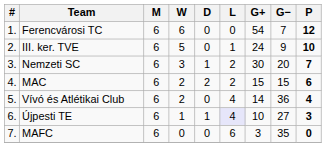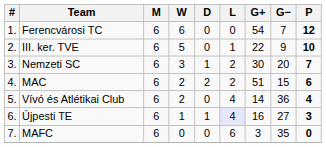III. ker. TVE | G+: 24 -> 22
MAC | G+: 15 -> 51
Újpesti TE | G+: 10 -> 16
